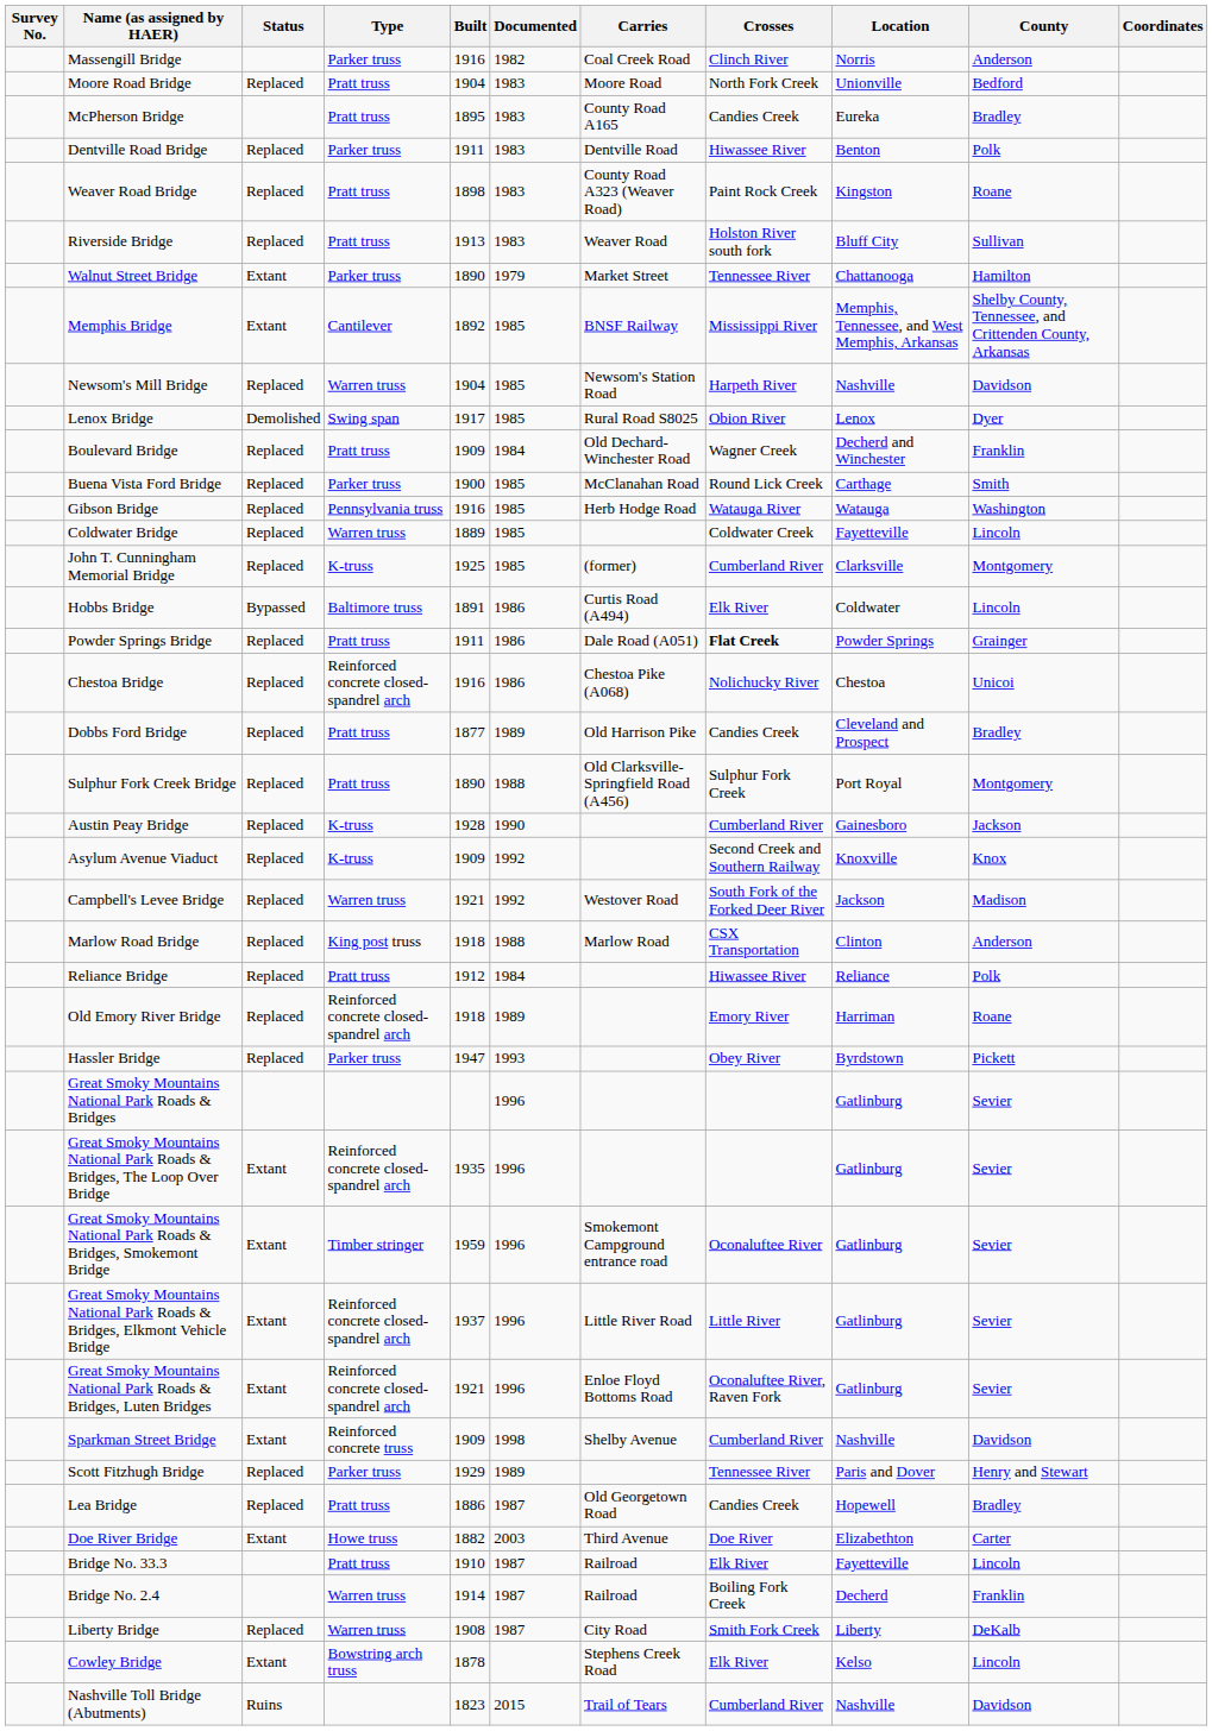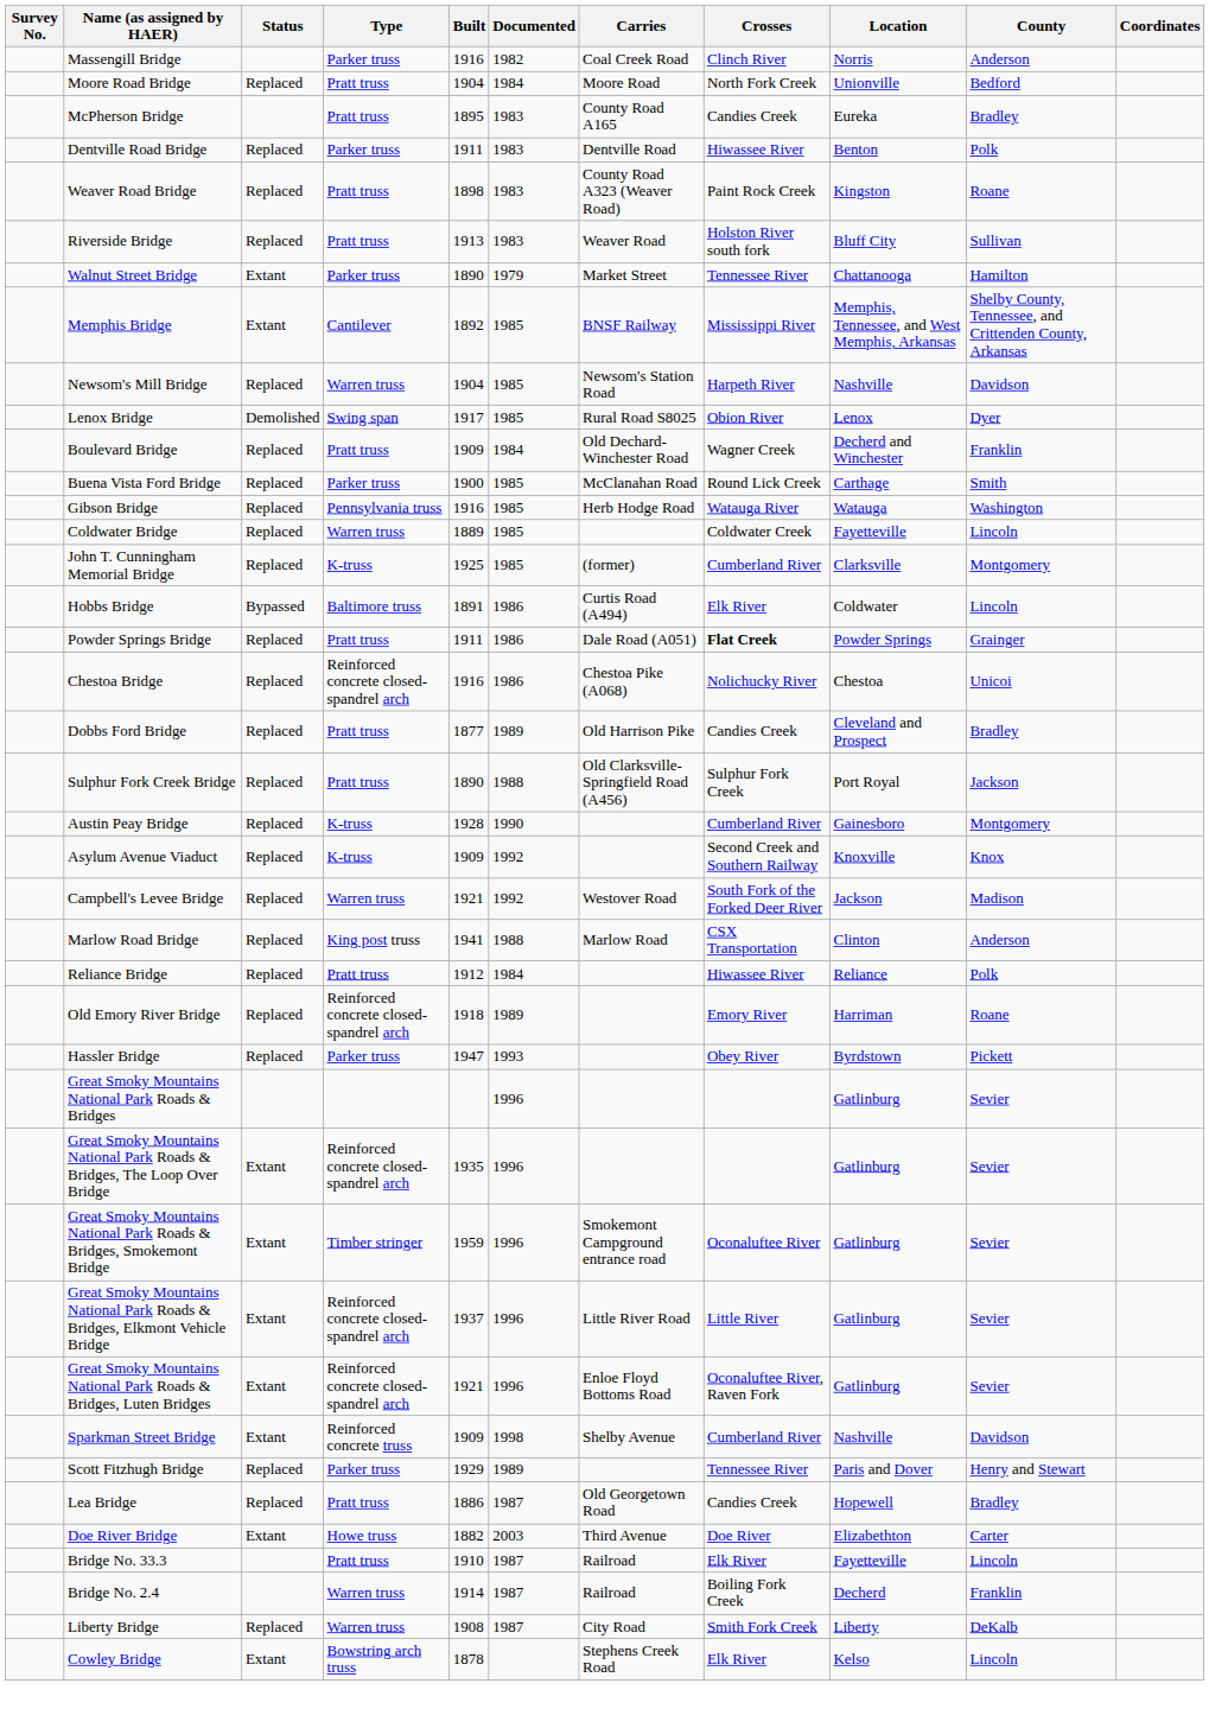Moore Road Bridge | Documented: 1983 -> 1984
Sulphur Fork Creek Bridge | County: Montgomery -> Jackson
Austin Peay Bridge | County: Jackson -> Montgomery
Marlow Road Bridge | Built: 1918 -> 1941
- row: Nashville Toll Bridge (Abutments) | Ruins | 1823 | 2015 | Trail of Tears | Cumberland River | Nashville | Davidson
